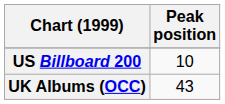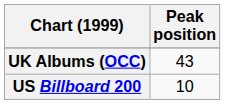rows swapped: UK Albums (OCC) <-> US Billboard 200
